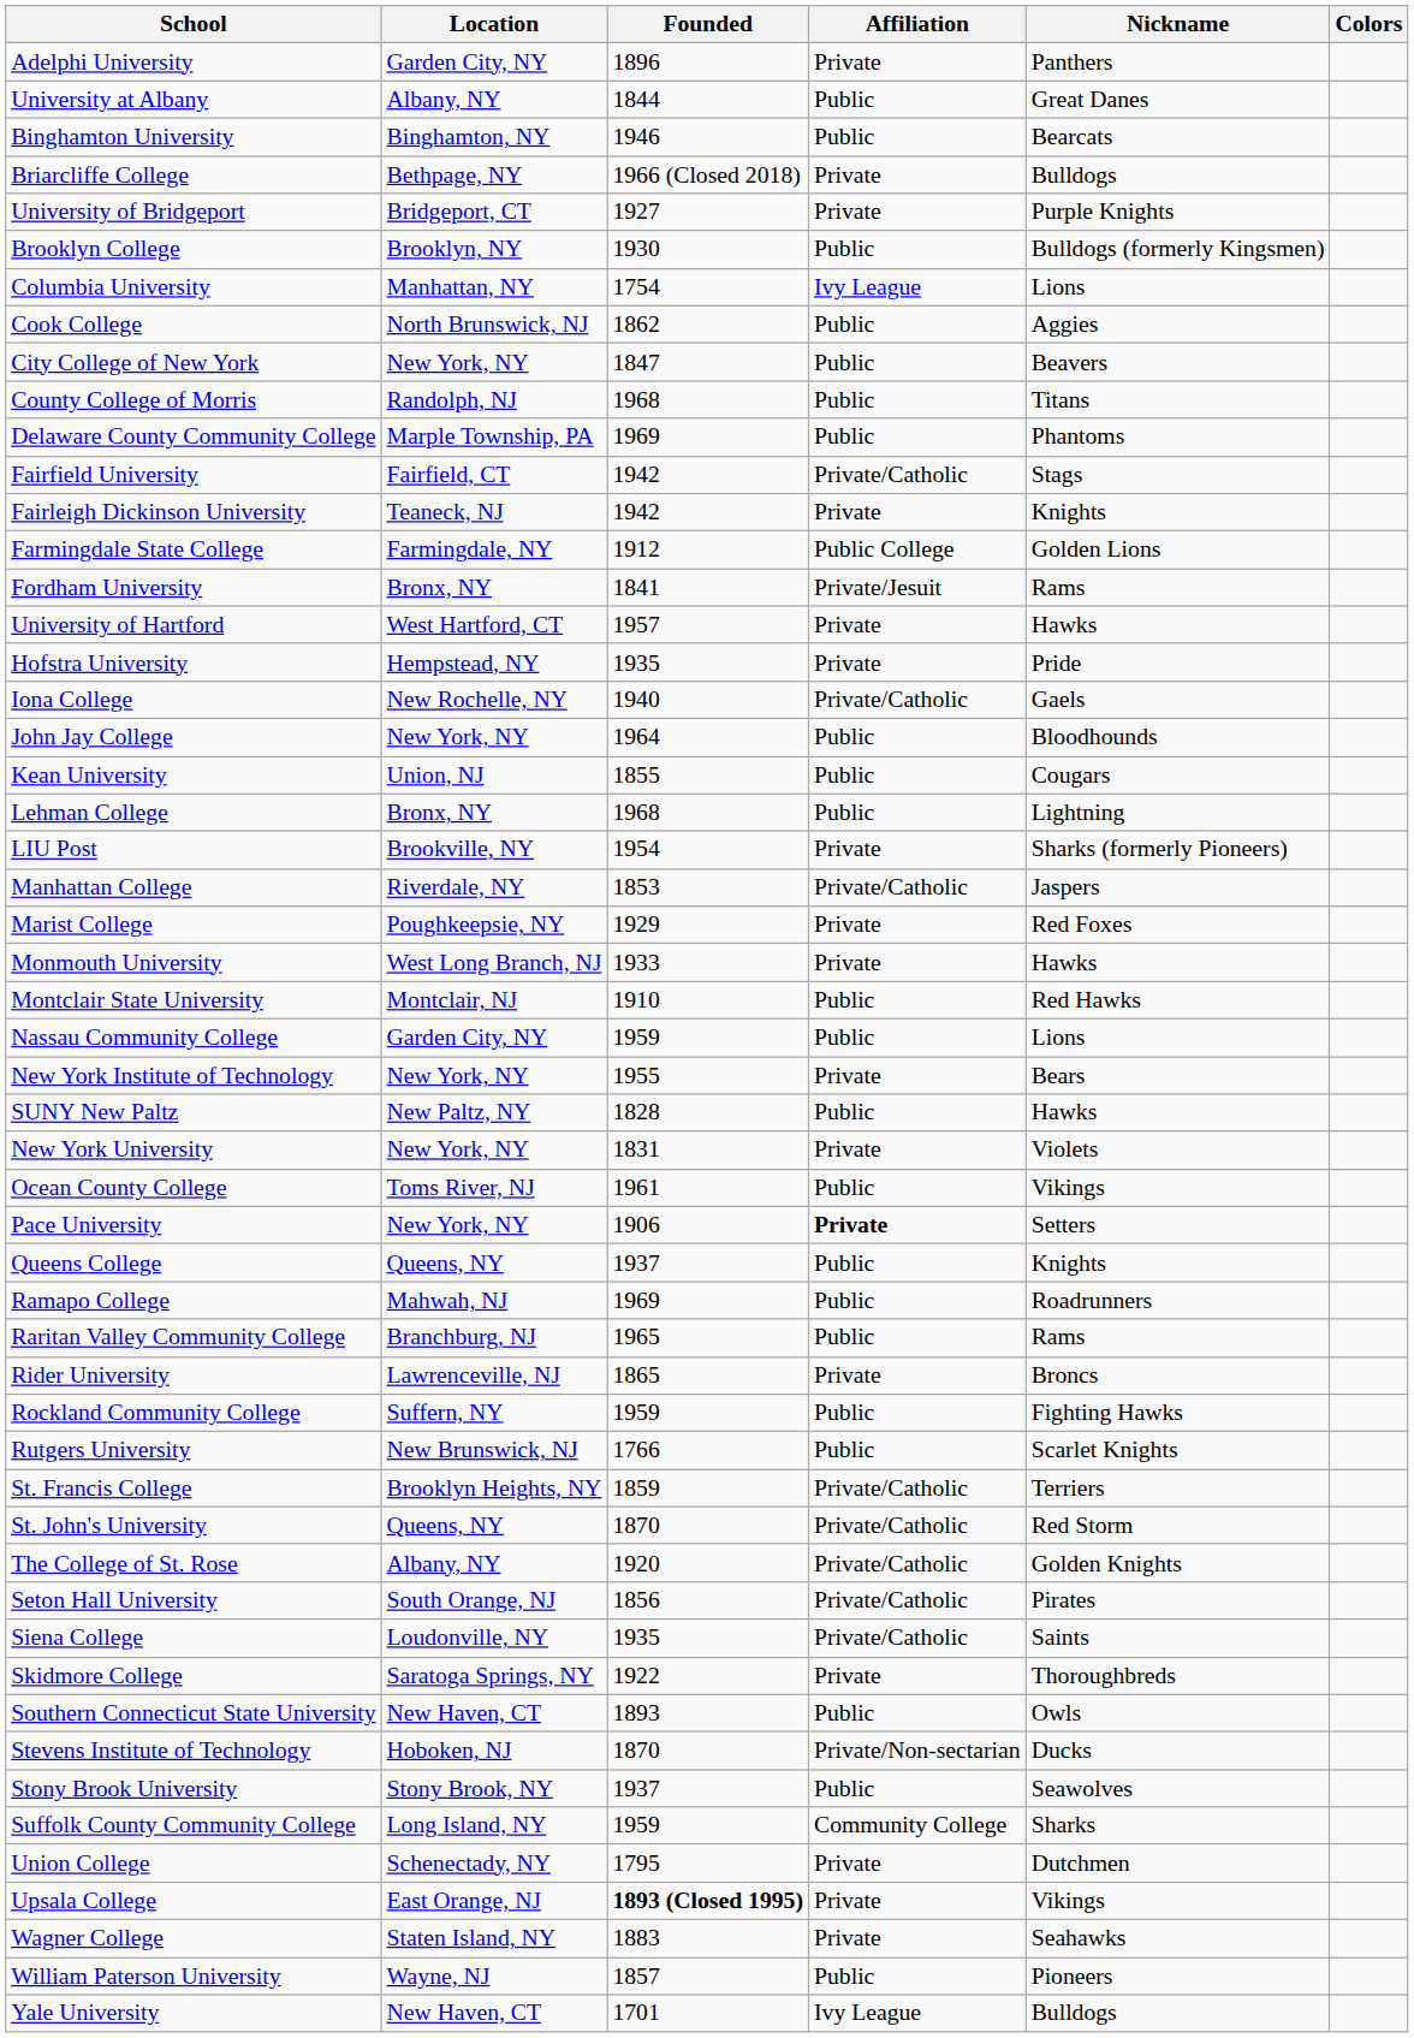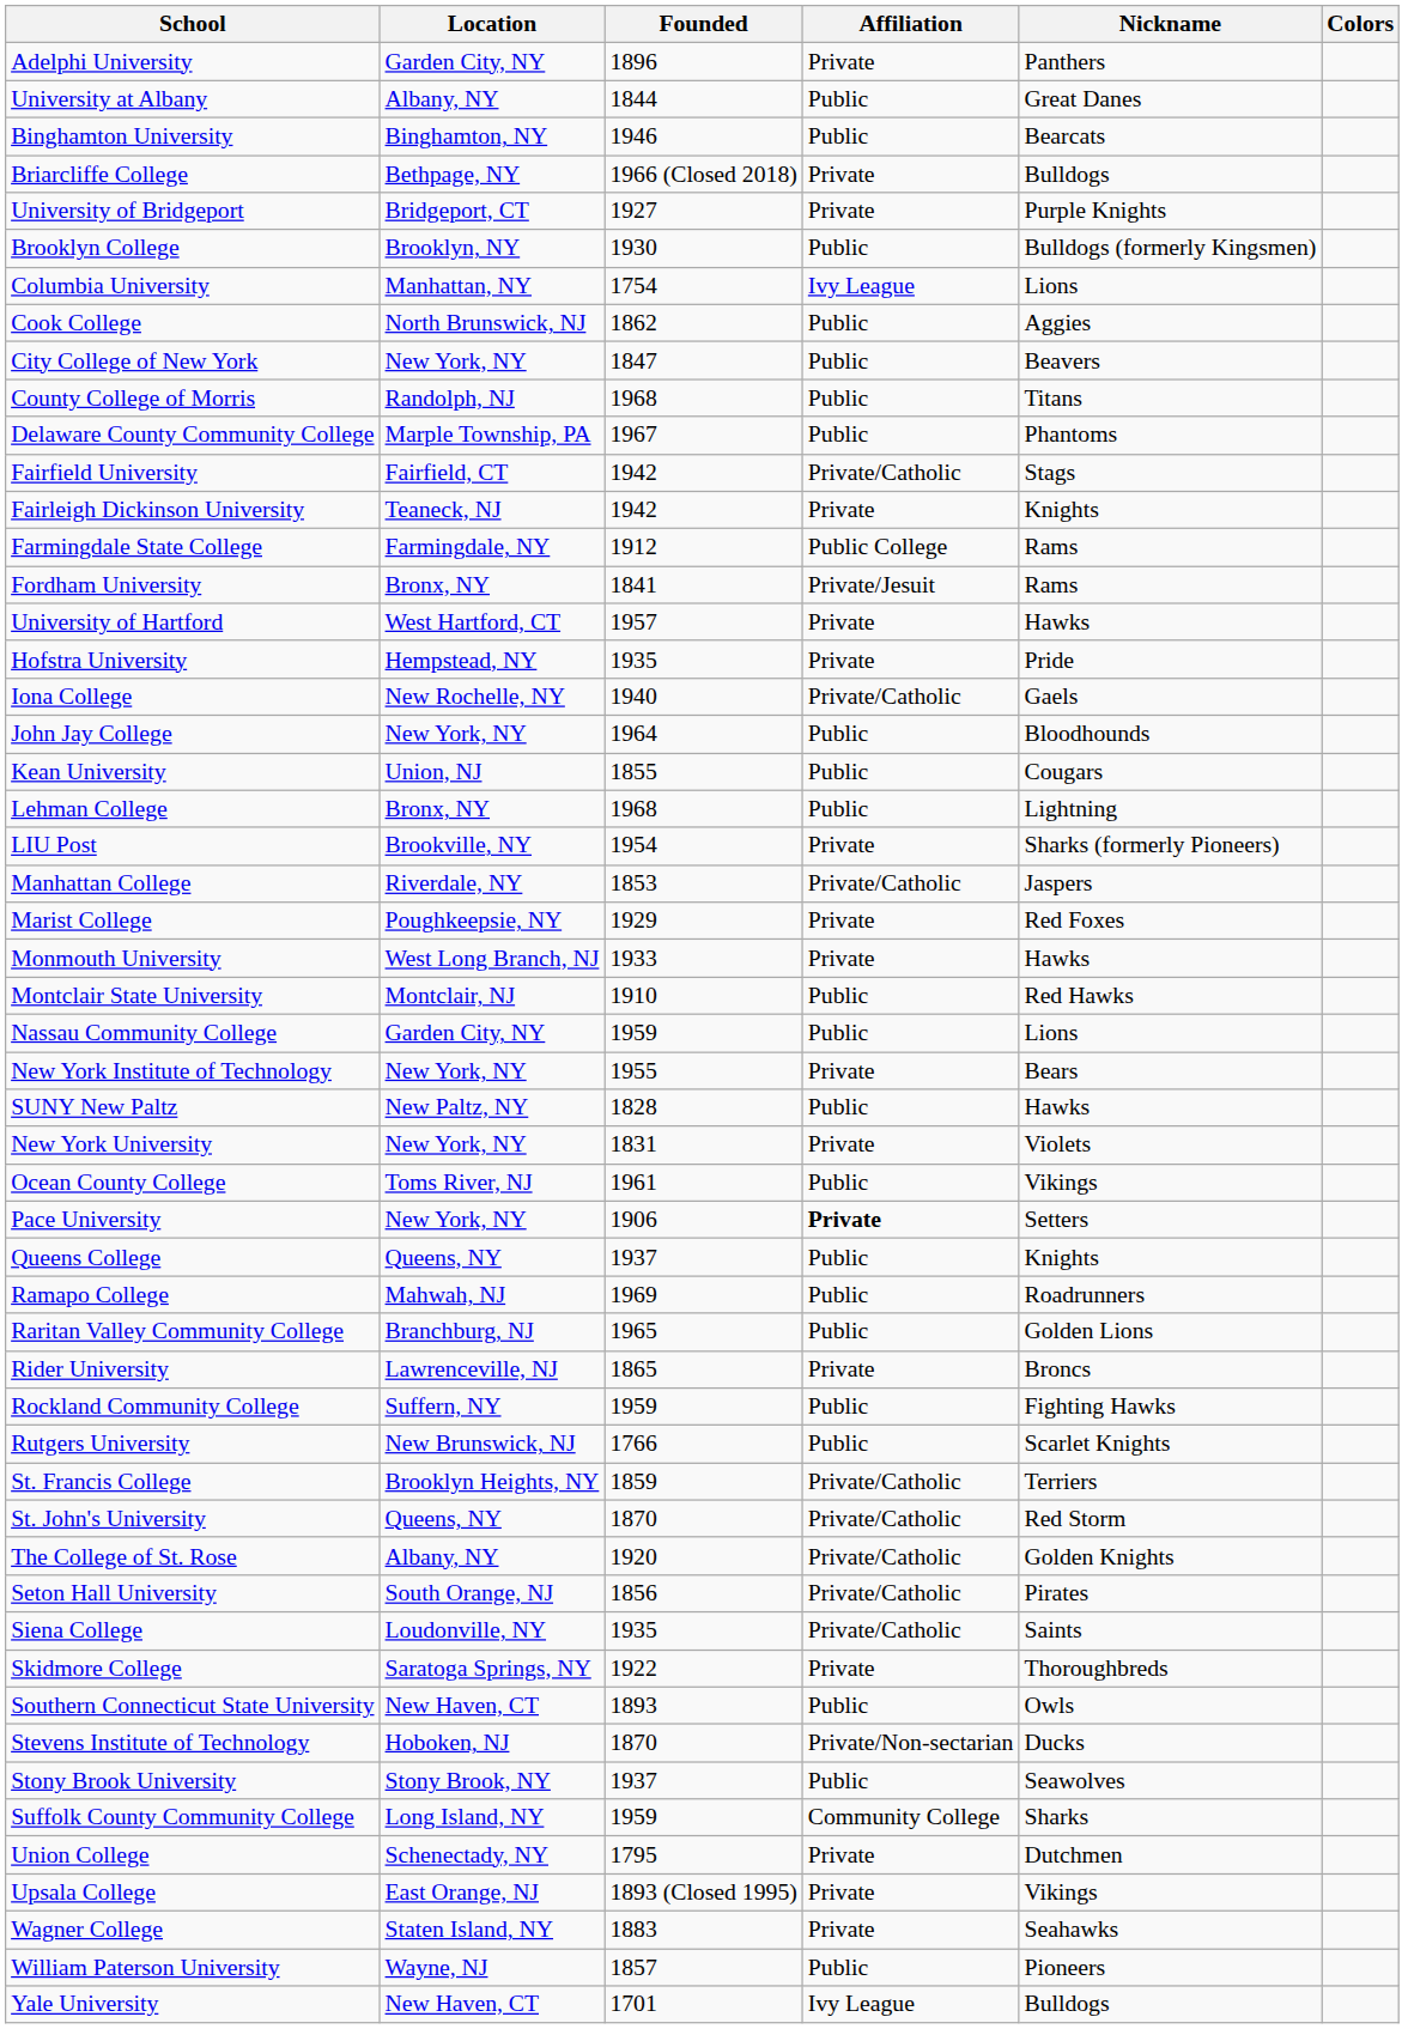Delaware County Community College | Founded: 1969 -> 1967
Farmingdale State College | Nickname: Golden Lions -> Rams
Raritan Valley Community College | Nickname: Rams -> Golden Lions
Upsala College | Founded: bold -> normal
